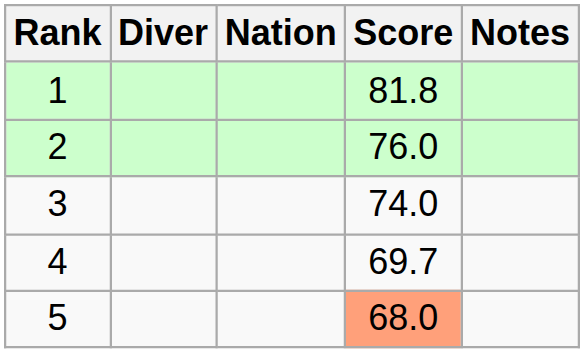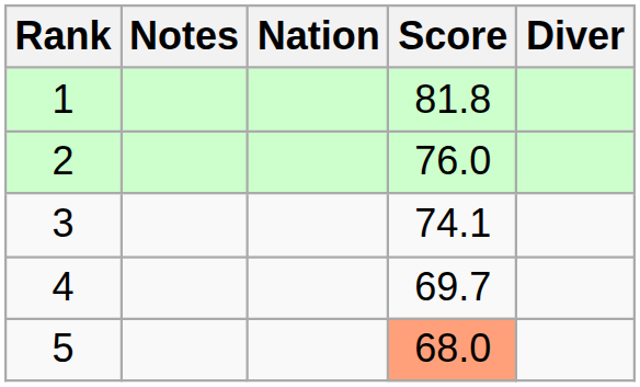columns swapped: Diver <-> Notes
3 | Score: 74.0 -> 74.1
